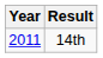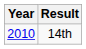14th | Year: 2011 -> 2010
